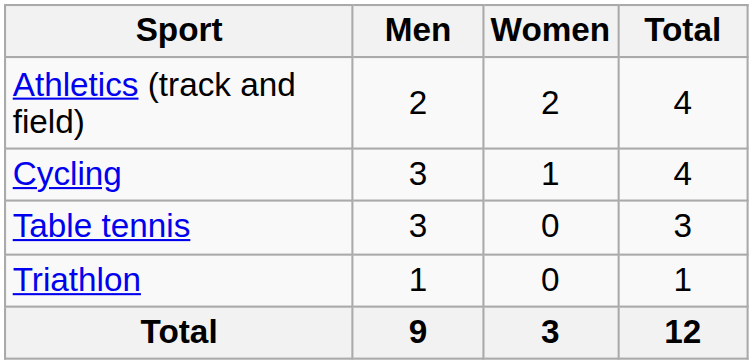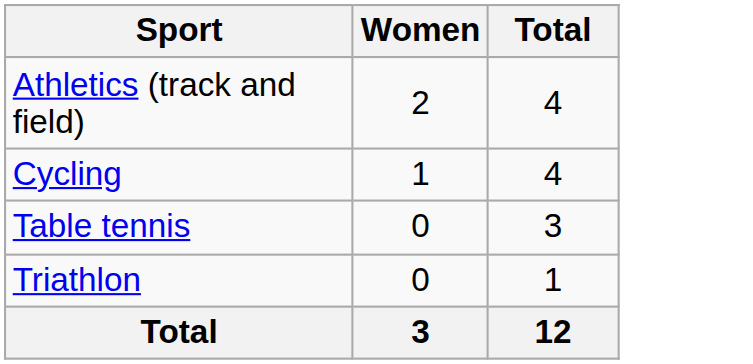- column: Men | 2 | 3 | 3 | 1 | 9
